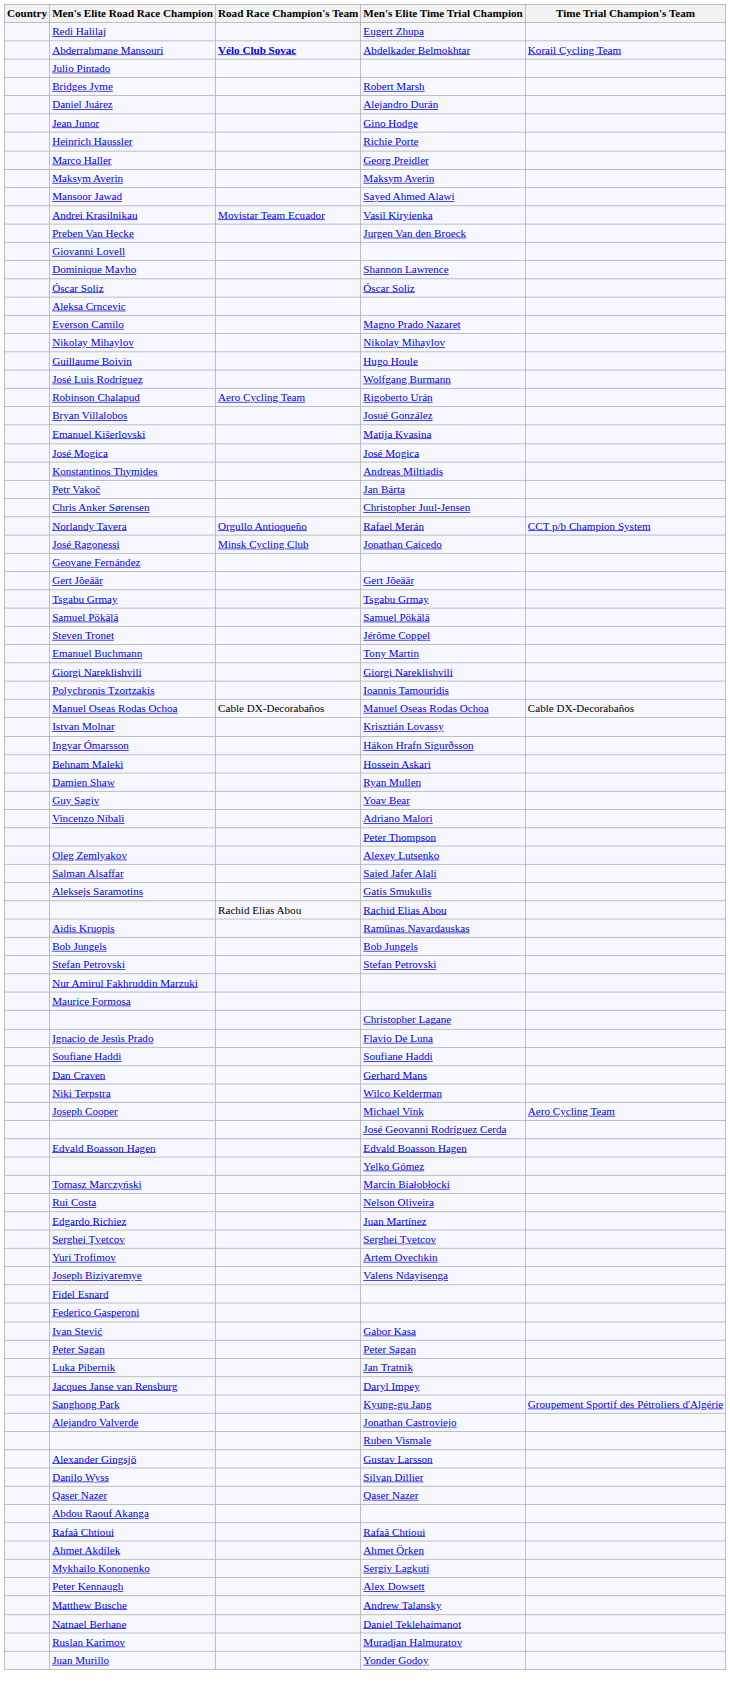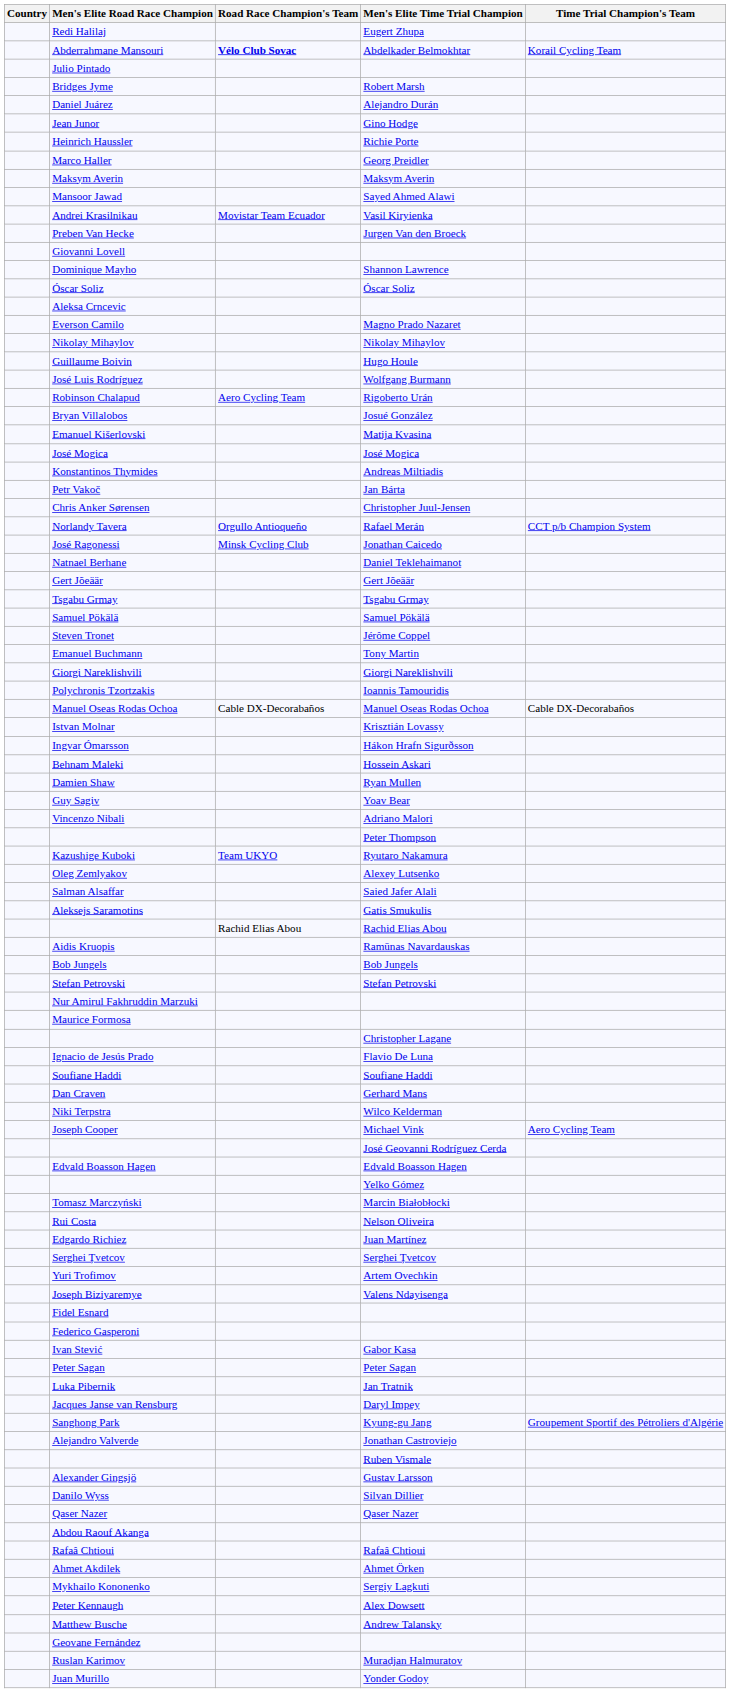rows swapped: Natnael Berhane <-> Geovane Fernández
+ row: Kazushige Kuboki | Team UKYO | Ryutaro Nakamura
